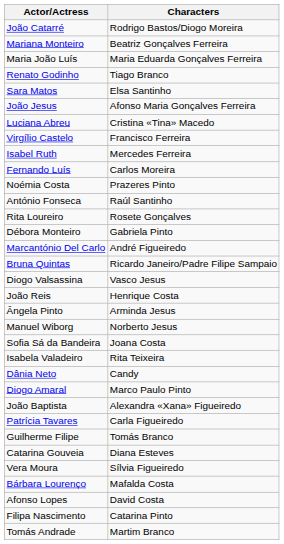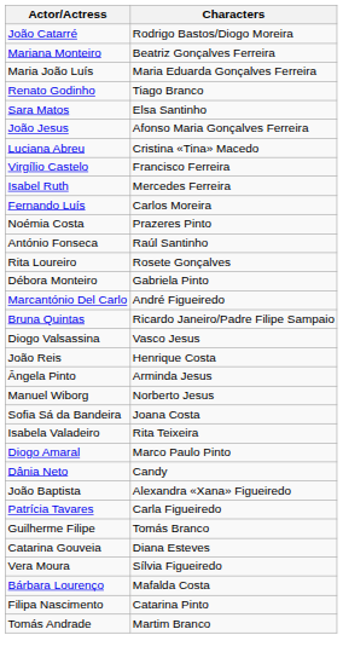rows swapped: Diogo Amaral <-> Dânia Neto
- row: Afonso Lopes | David Costa
